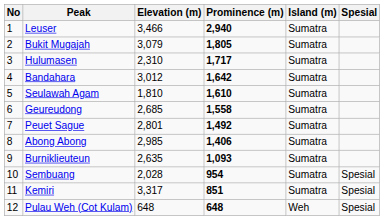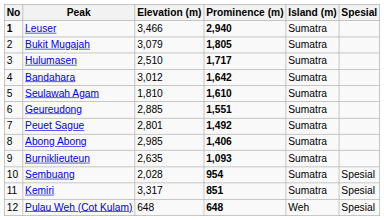Leuser | No: normal -> bold
Hulumasen | Elevation (m): 2,310 -> 2,510
Geureudong | Elevation (m): 2,685 -> 2,885
Geureudong | Prominence (m): 1,558 -> 1,551
